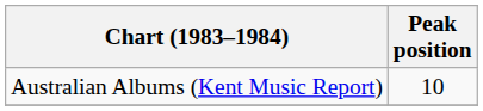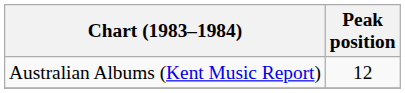Australian Albums (Kent Music Report) | Peak position: 10 -> 12
